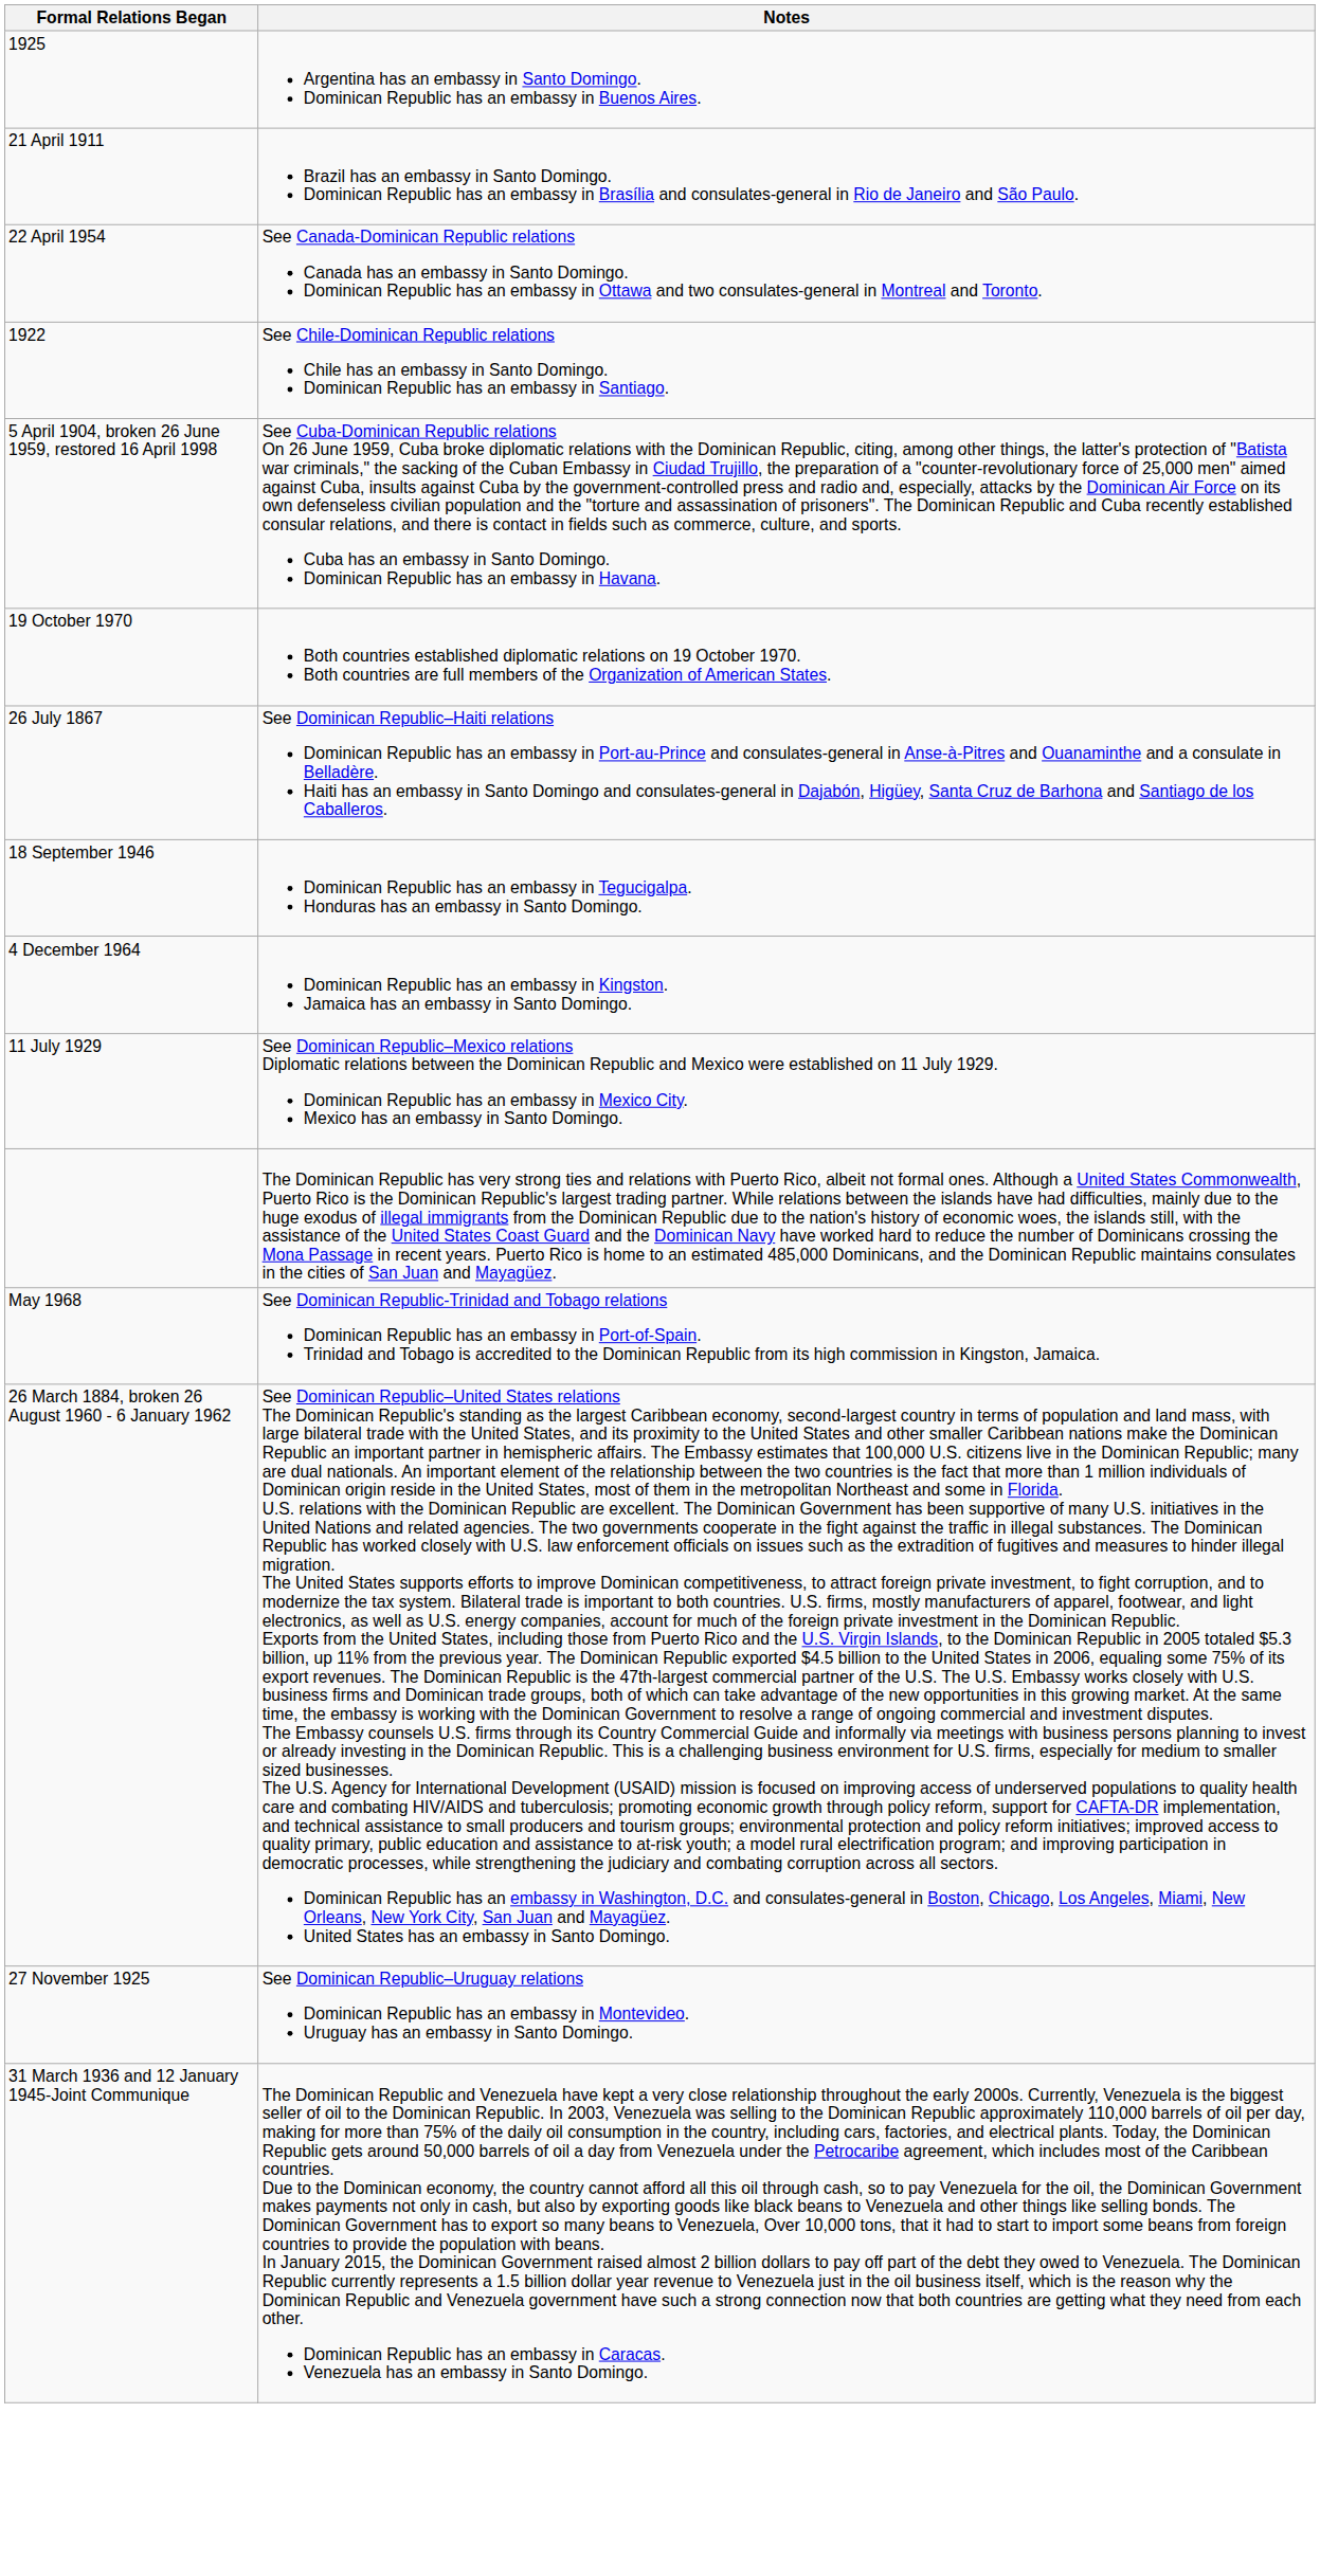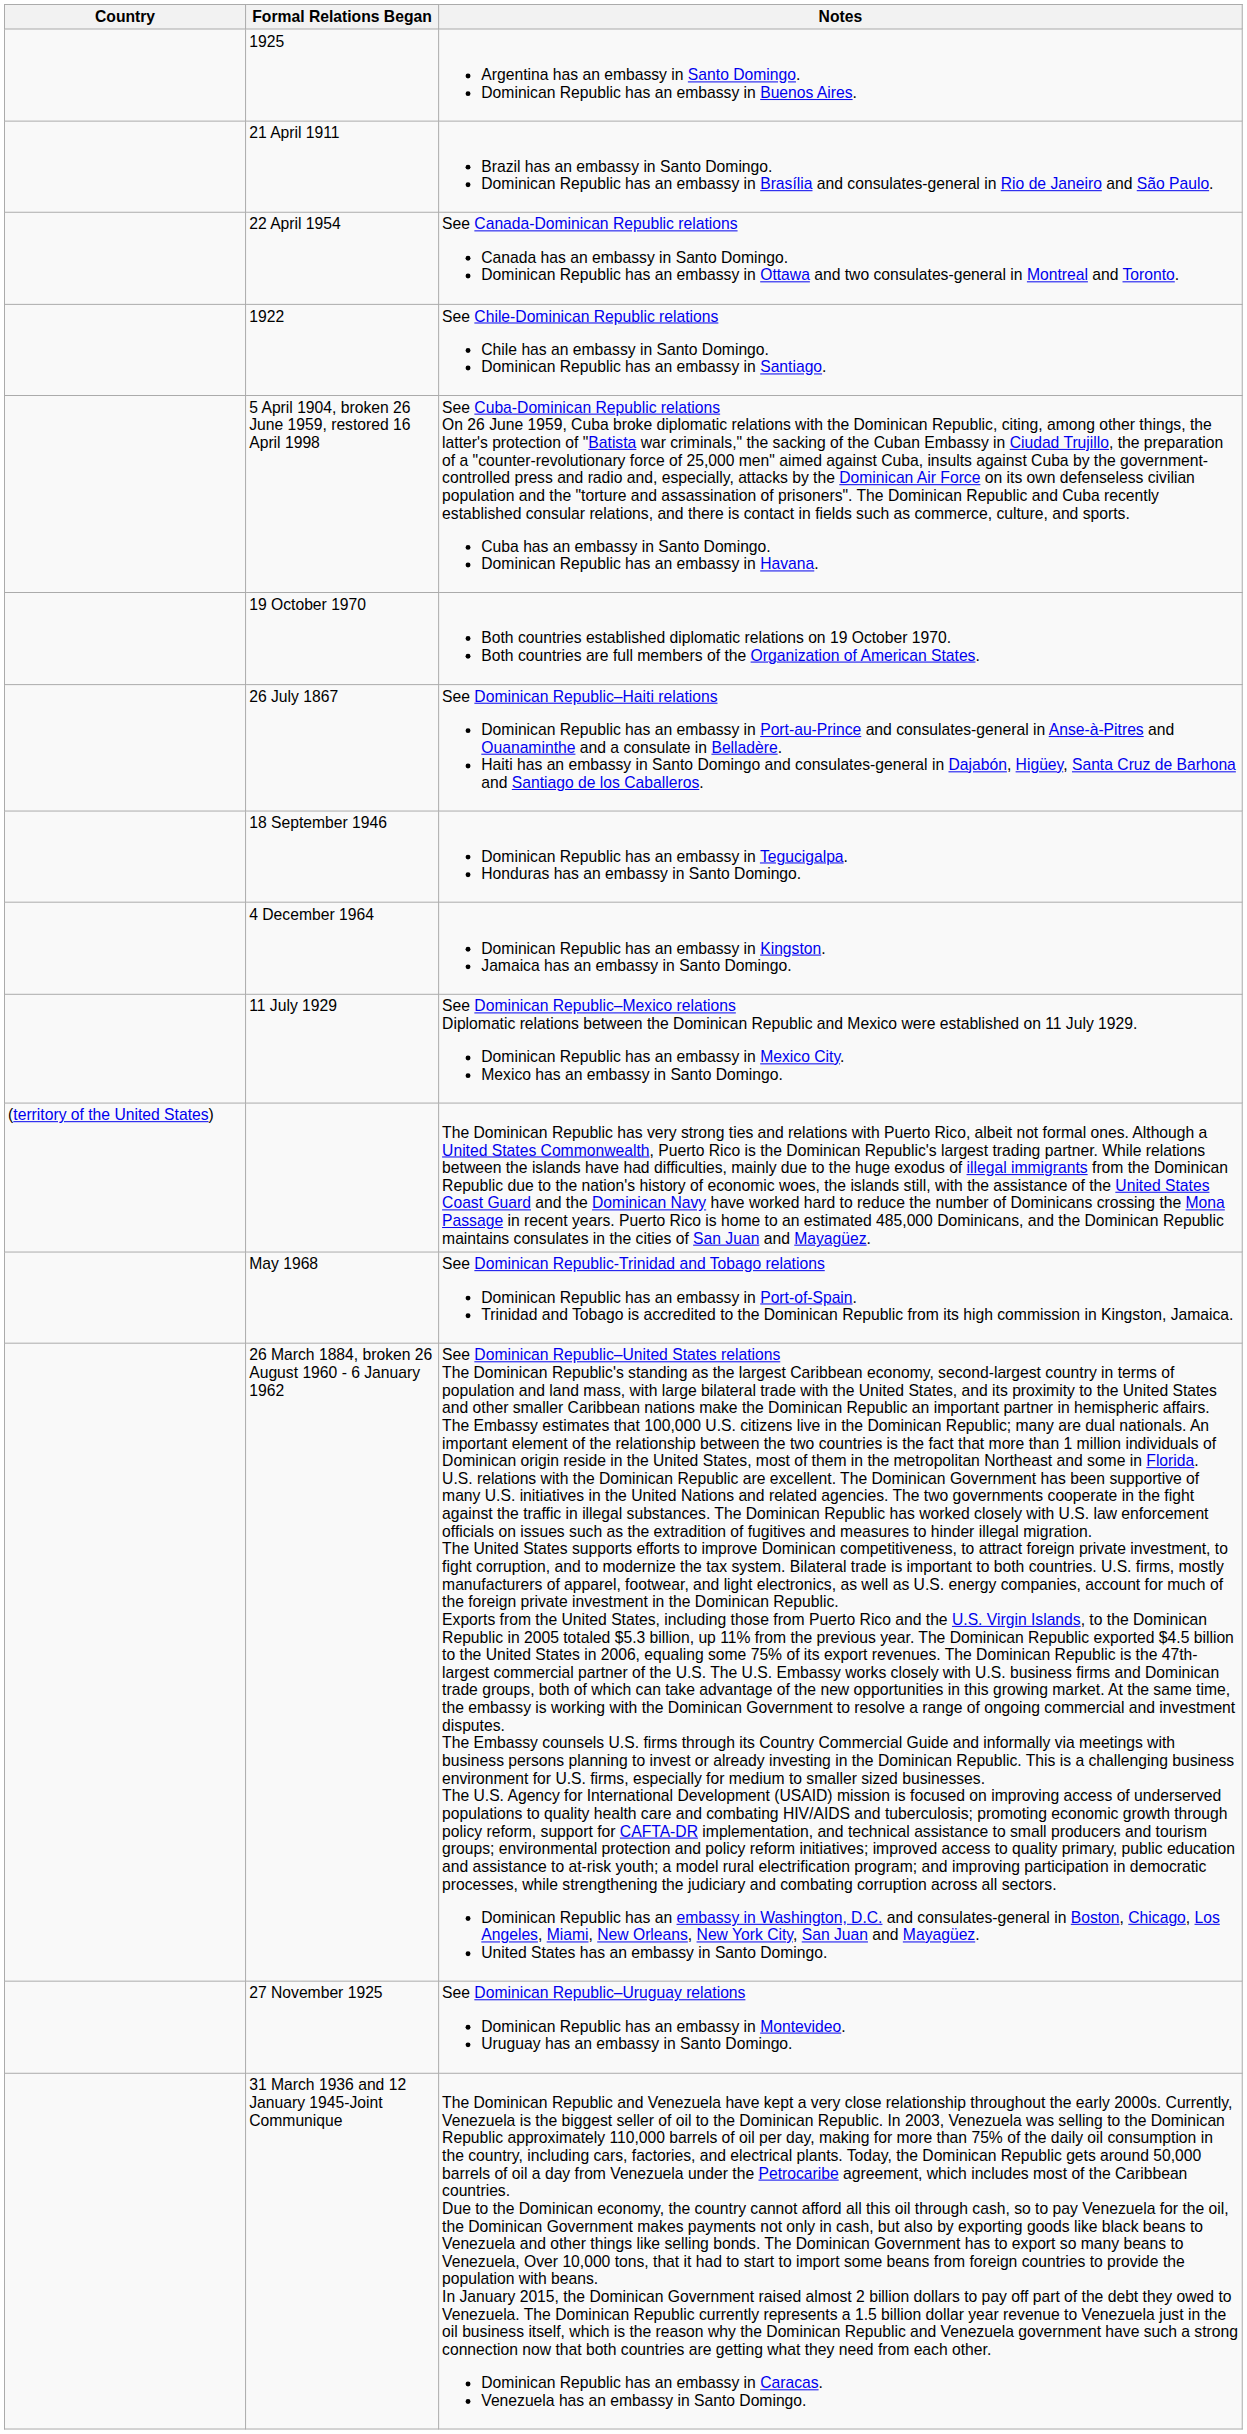+ column: Country | (territory of the United States)
